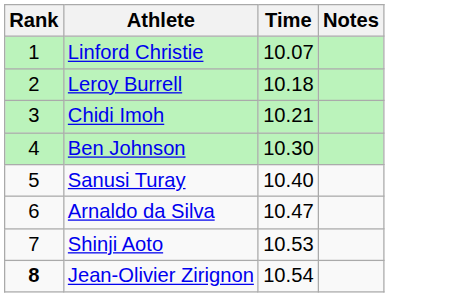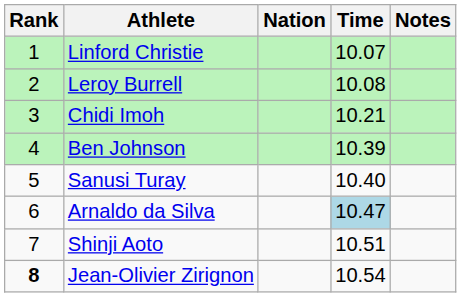+ column: Nation
Leroy Burrell | Time: 10.18 -> 10.08
Ben Johnson | Time: 10.30 -> 10.39
Arnaldo da Silva | Time: no background -> lightblue background
Shinji Aoto | Time: 10.53 -> 10.51
